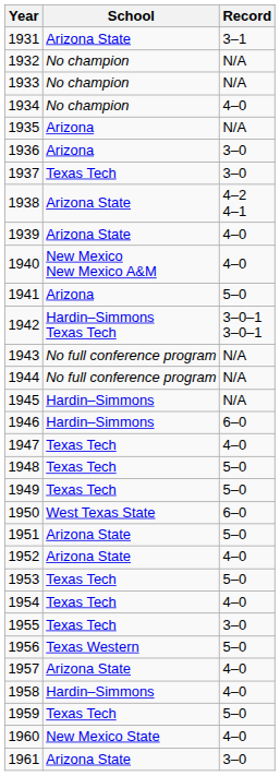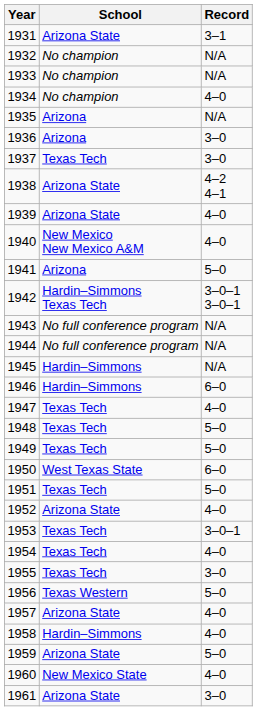1951 | School: Arizona State -> Texas Tech
1953 | Record: 5–0 -> 3–0–1
1959 | School: Texas Tech -> Arizona State
